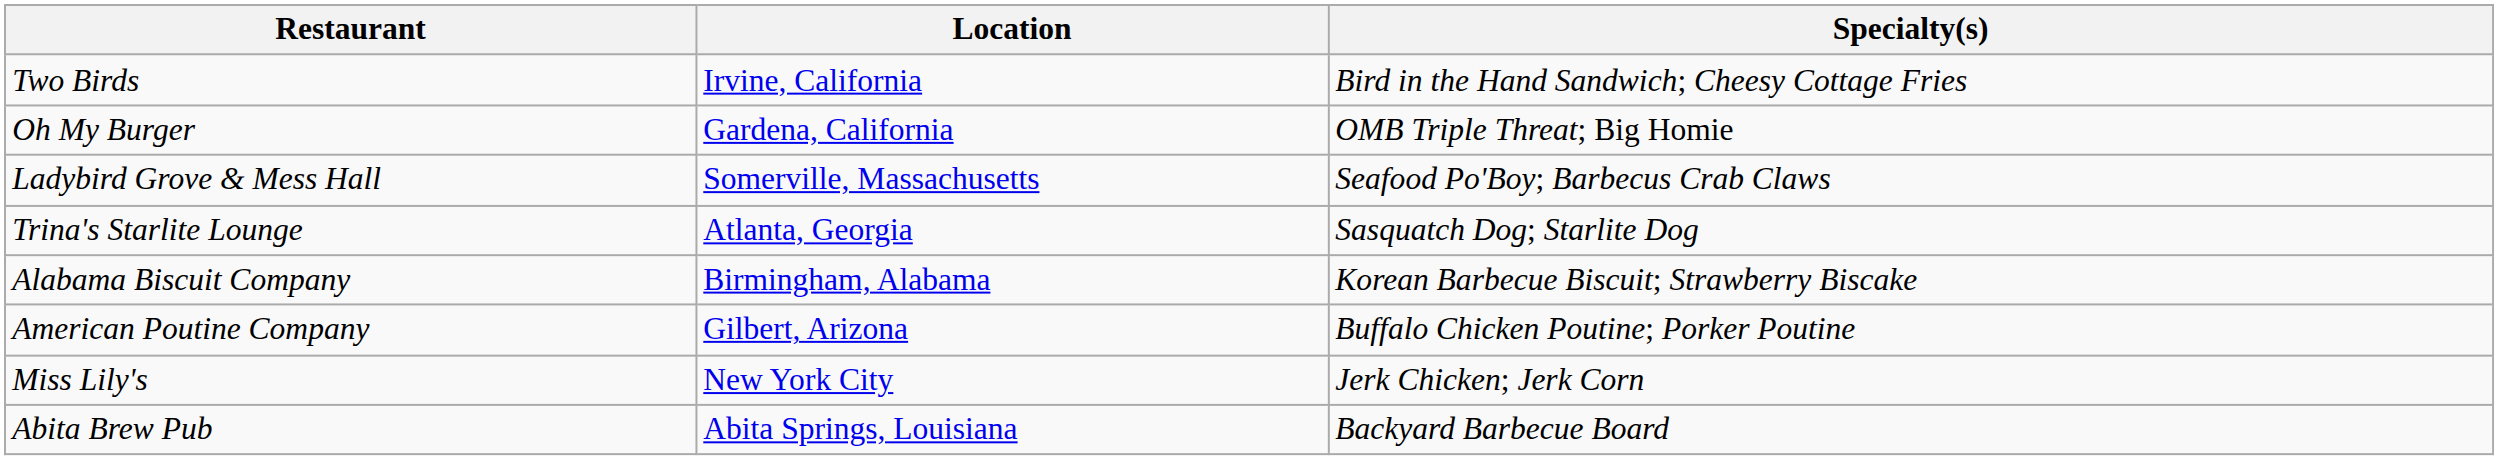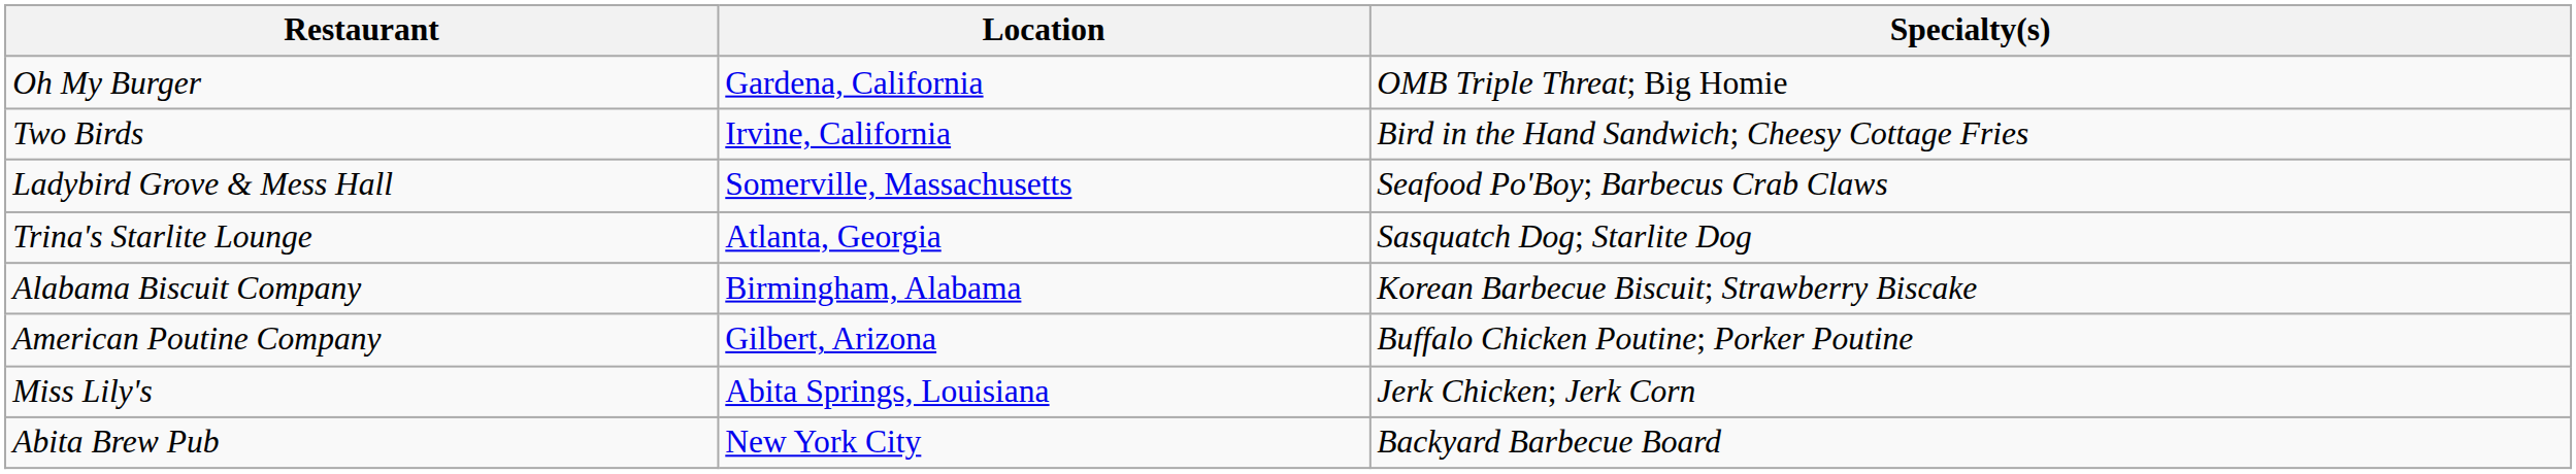rows swapped: Oh My Burger <-> Two Birds
Miss Lily's | Location: New York City -> Abita Springs, Louisiana
Abita Brew Pub | Location: Abita Springs, Louisiana -> New York City
